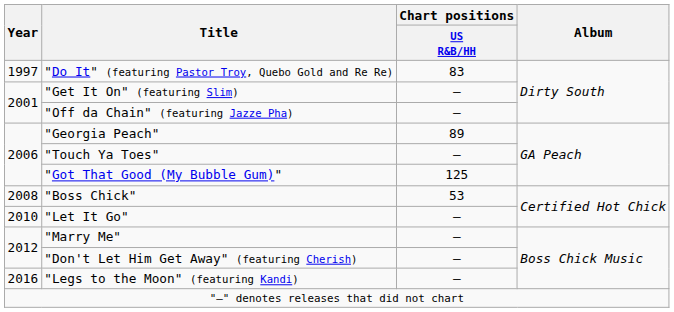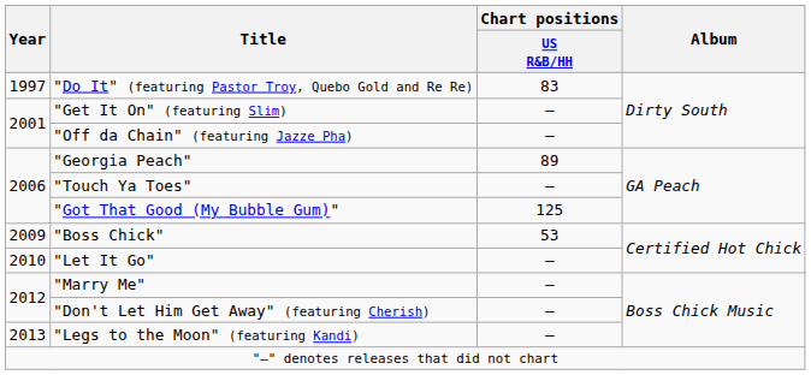"Boss Chick" | Year: 2008 -> 2009
"Legs to the Moon" (featuring Kandi) | Year: 2016 -> 2013
